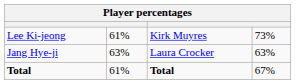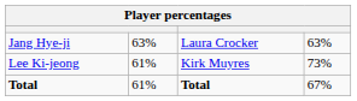rows swapped: Jang Hye-ji <-> Lee Ki-jeong
